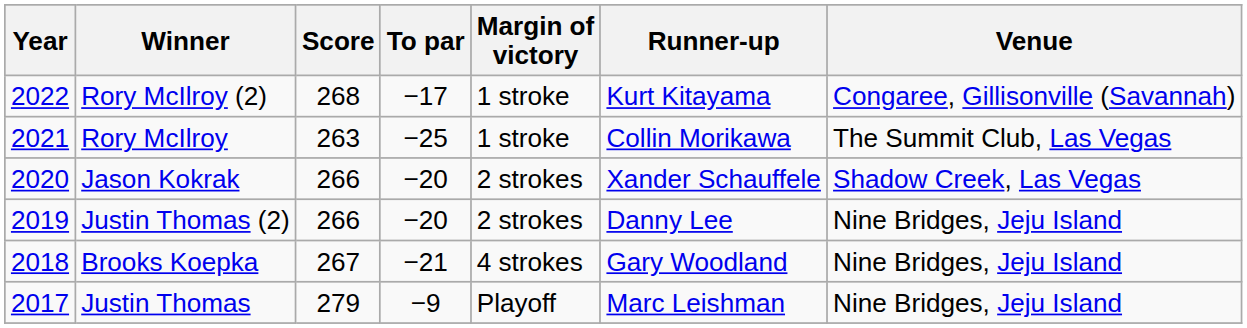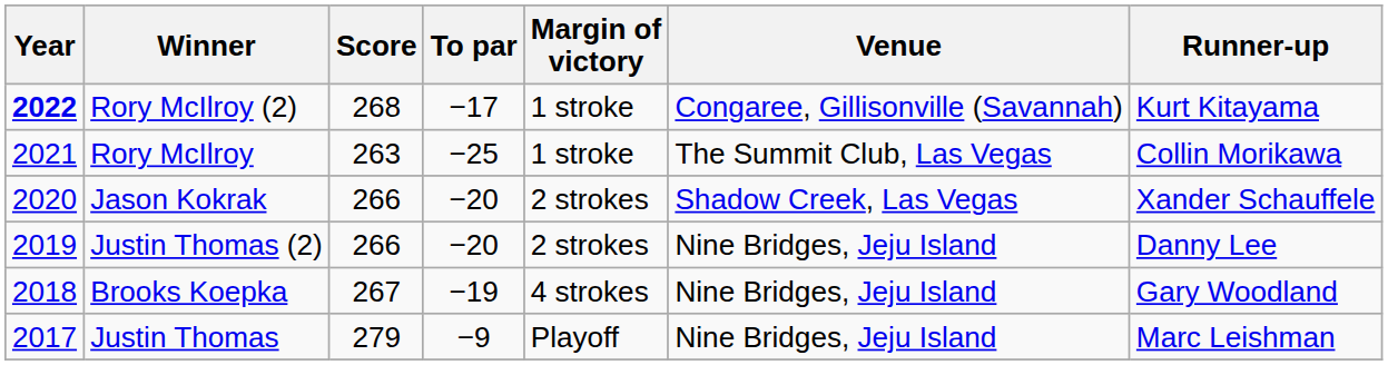columns swapped: Runner-up <-> Venue
Rory McIlroy (2) | Year: normal -> bold
Brooks Koepka | To par: −21 -> −19
